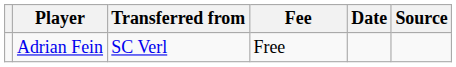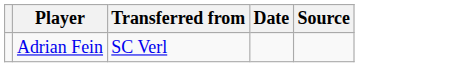- column: Fee | Free
